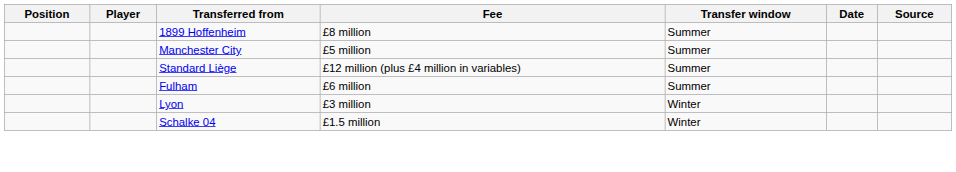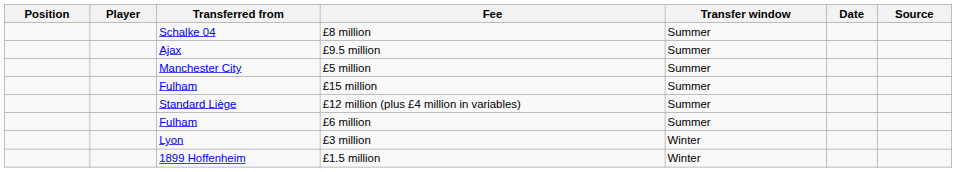£8 million | Transferred from: 1899 Hoffenheim -> Schalke 04
+ row: Ajax | £9.5 million | Summer
+ row: Fulham | £15 million | Summer
£1.5 million | Transferred from: Schalke 04 -> 1899 Hoffenheim
